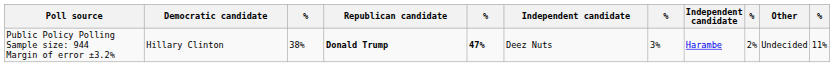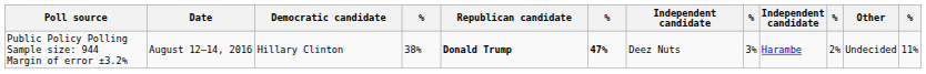+ column: Date | August 12–14, 2016
